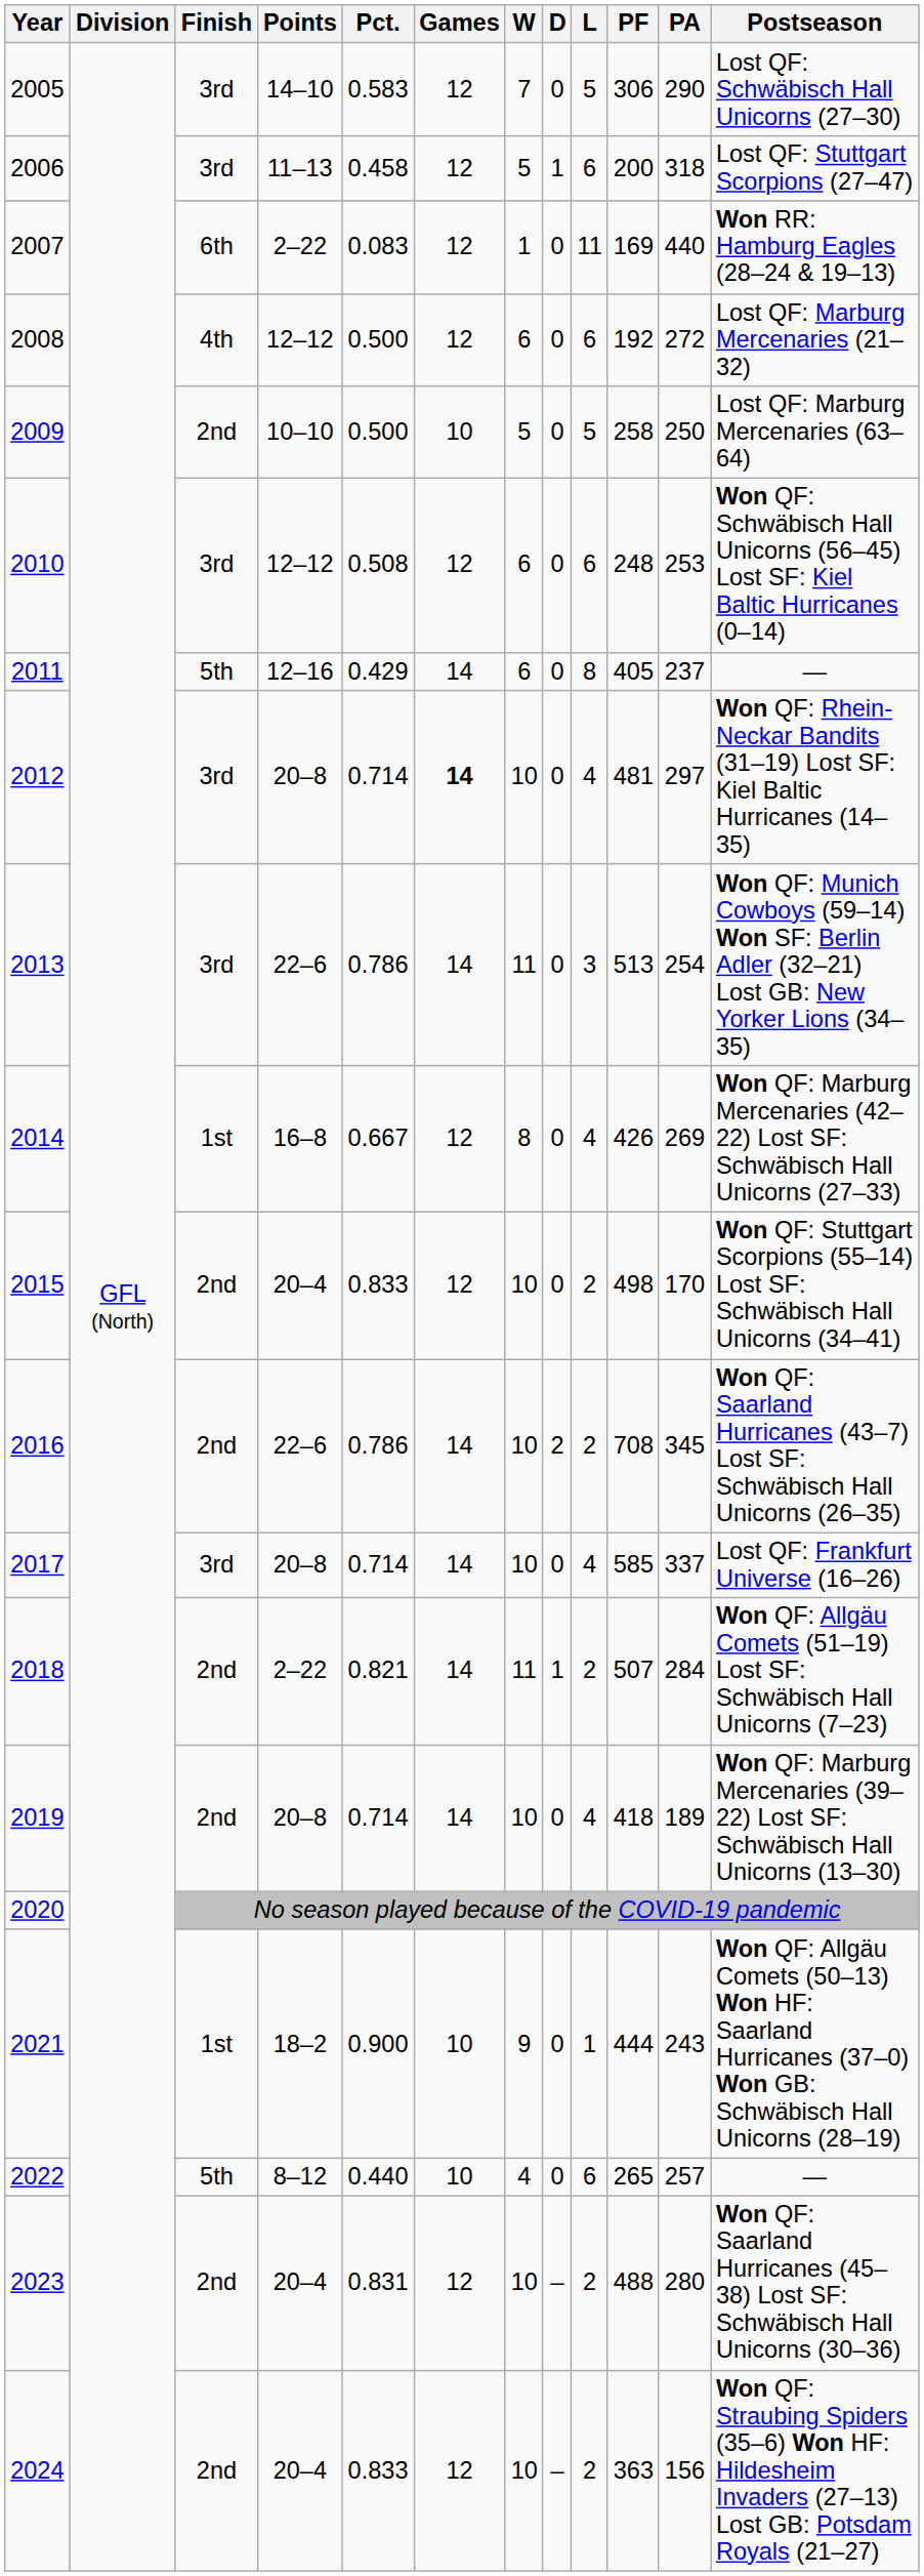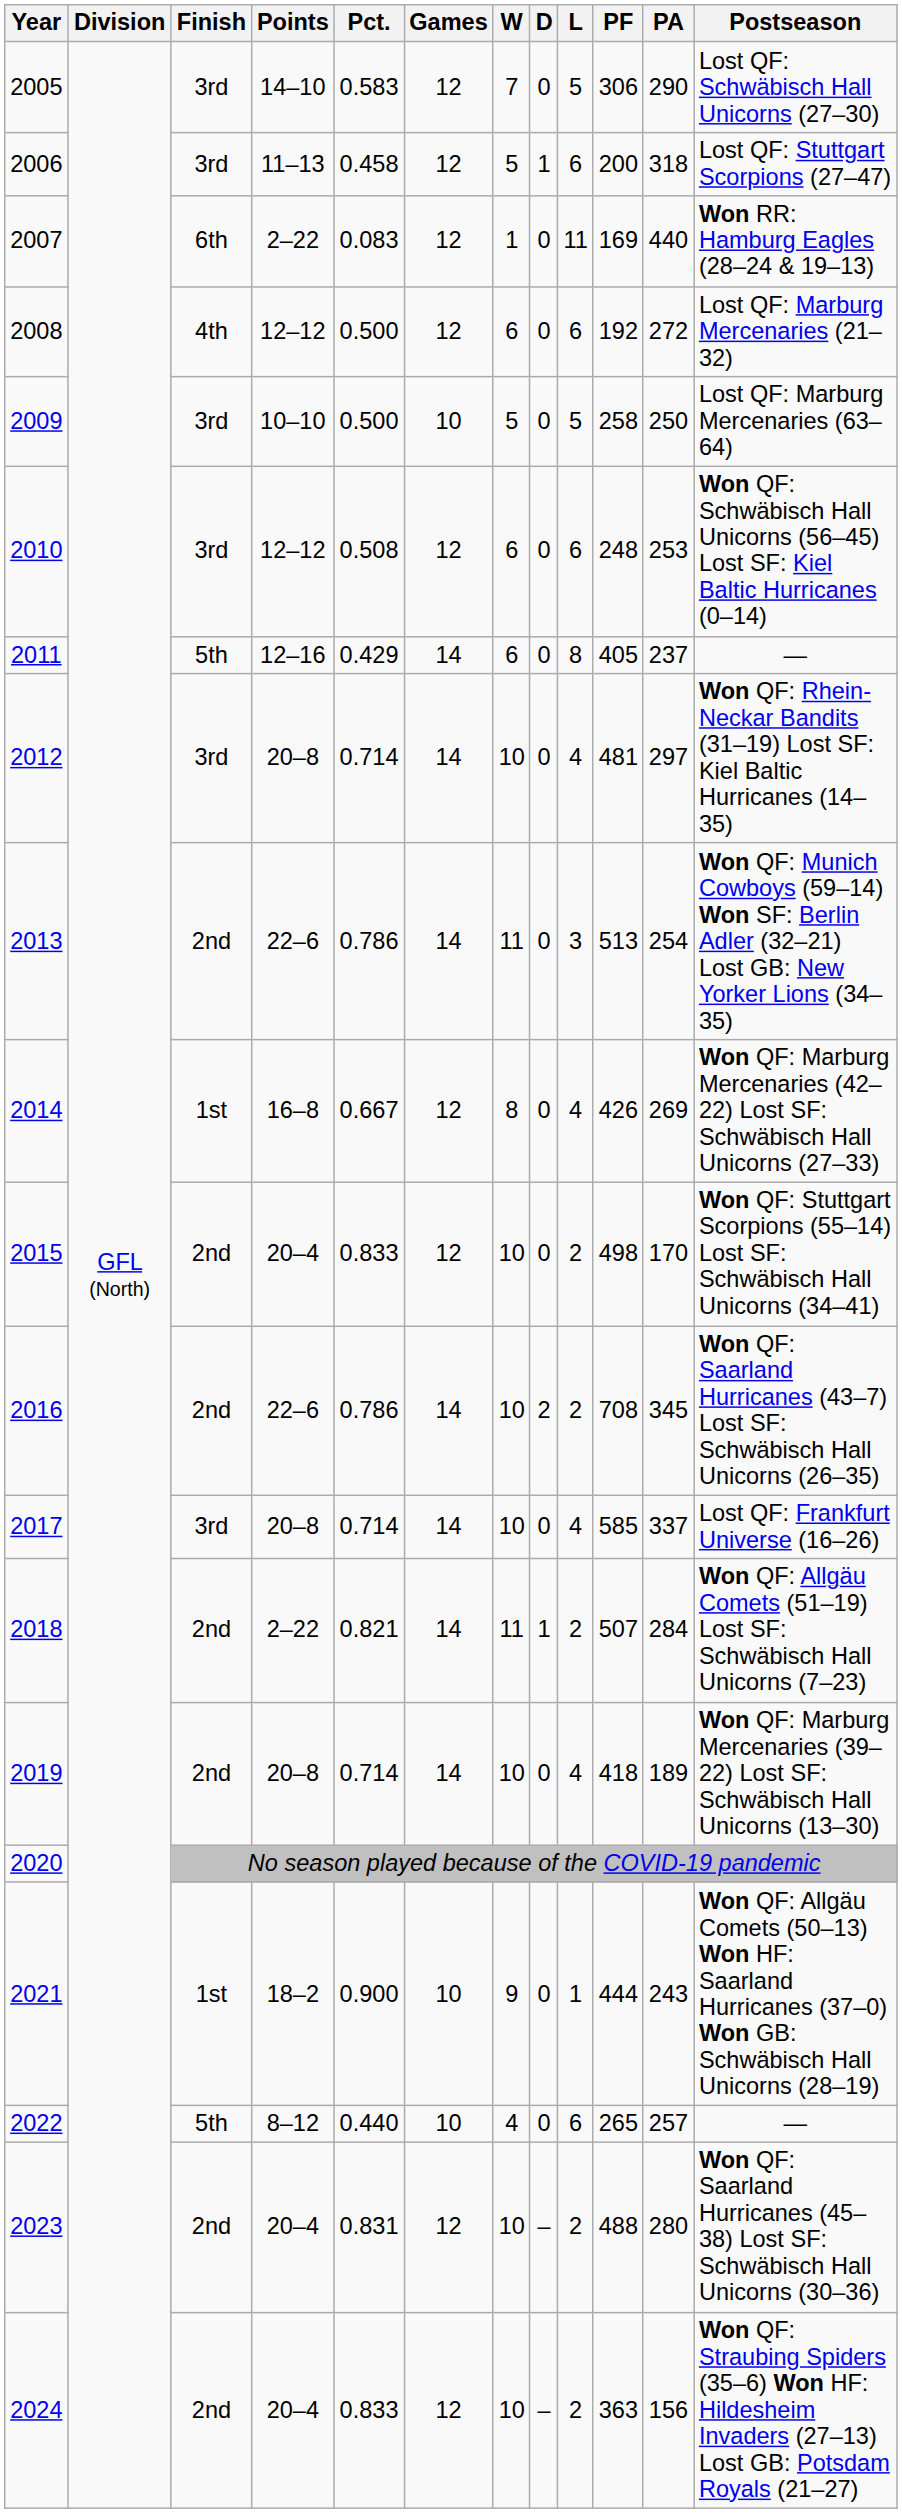2009 | Finish: 2nd -> 3rd
2012 | Games: bold -> normal
2013 | Finish: 3rd -> 2nd
